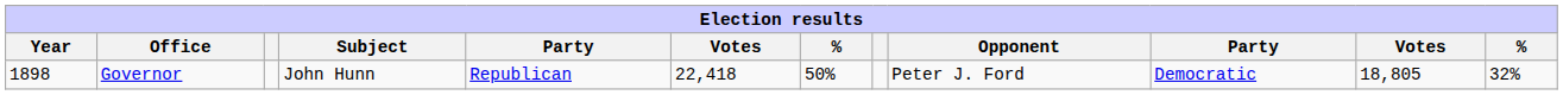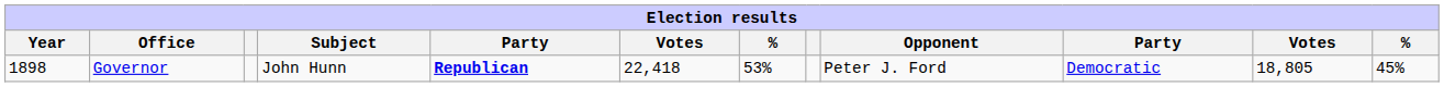Governor | column 5: normal -> bold
Governor | column 7: 50% -> 53%
Governor | column 12: 32% -> 45%
